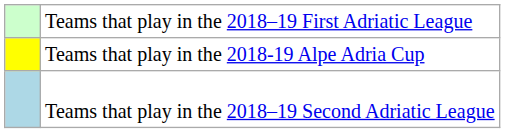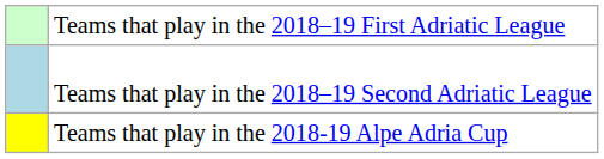rows swapped: Teams that play in the 2018–19 Second Adriatic League <-> Teams that play in the 2018-19 Alpe Adria Cup
